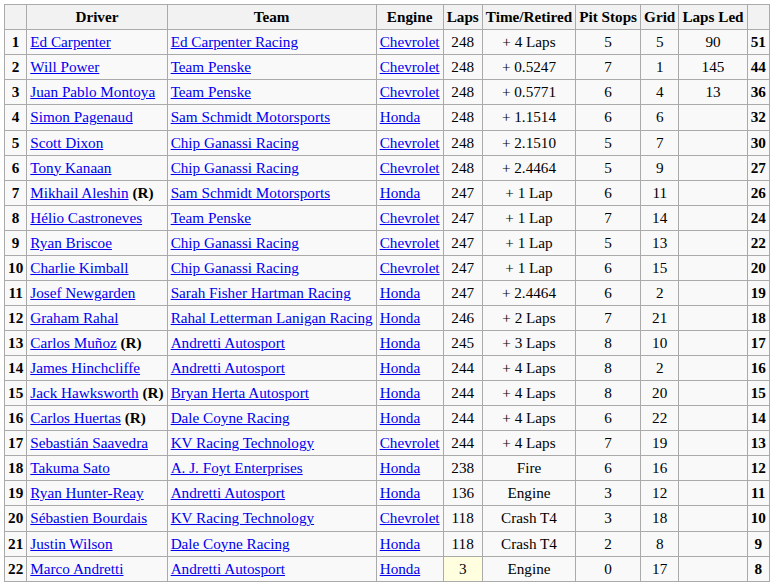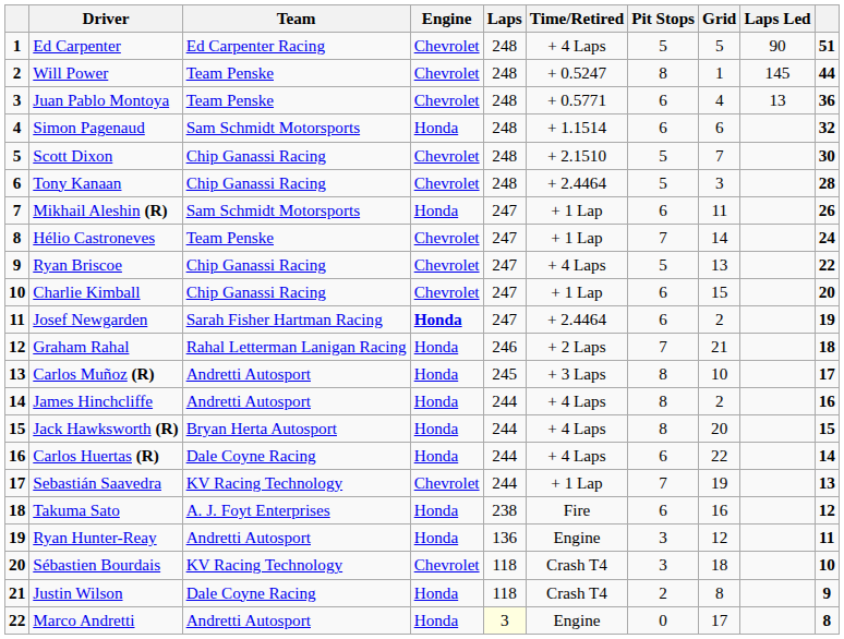Will Power | Pit Stops: 7 -> 8
Tony Kanaan | Grid: 9 -> 3
Tony Kanaan | column 10: 27 -> 28
Ryan Briscoe | Time/Retired: + 1 Lap -> + 4 Laps
Josef Newgarden | Engine: normal -> bold
Sebastián Saavedra | Time/Retired: + 4 Laps -> + 1 Lap
